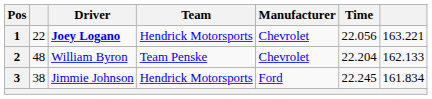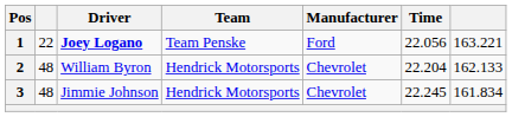1 | Team: Hendrick Motorsports -> Team Penske
1 | Manufacturer: Chevrolet -> Ford
2 | Team: Team Penske -> Hendrick Motorsports
3 | column 2: 38 -> 48
3 | Manufacturer: Ford -> Chevrolet
